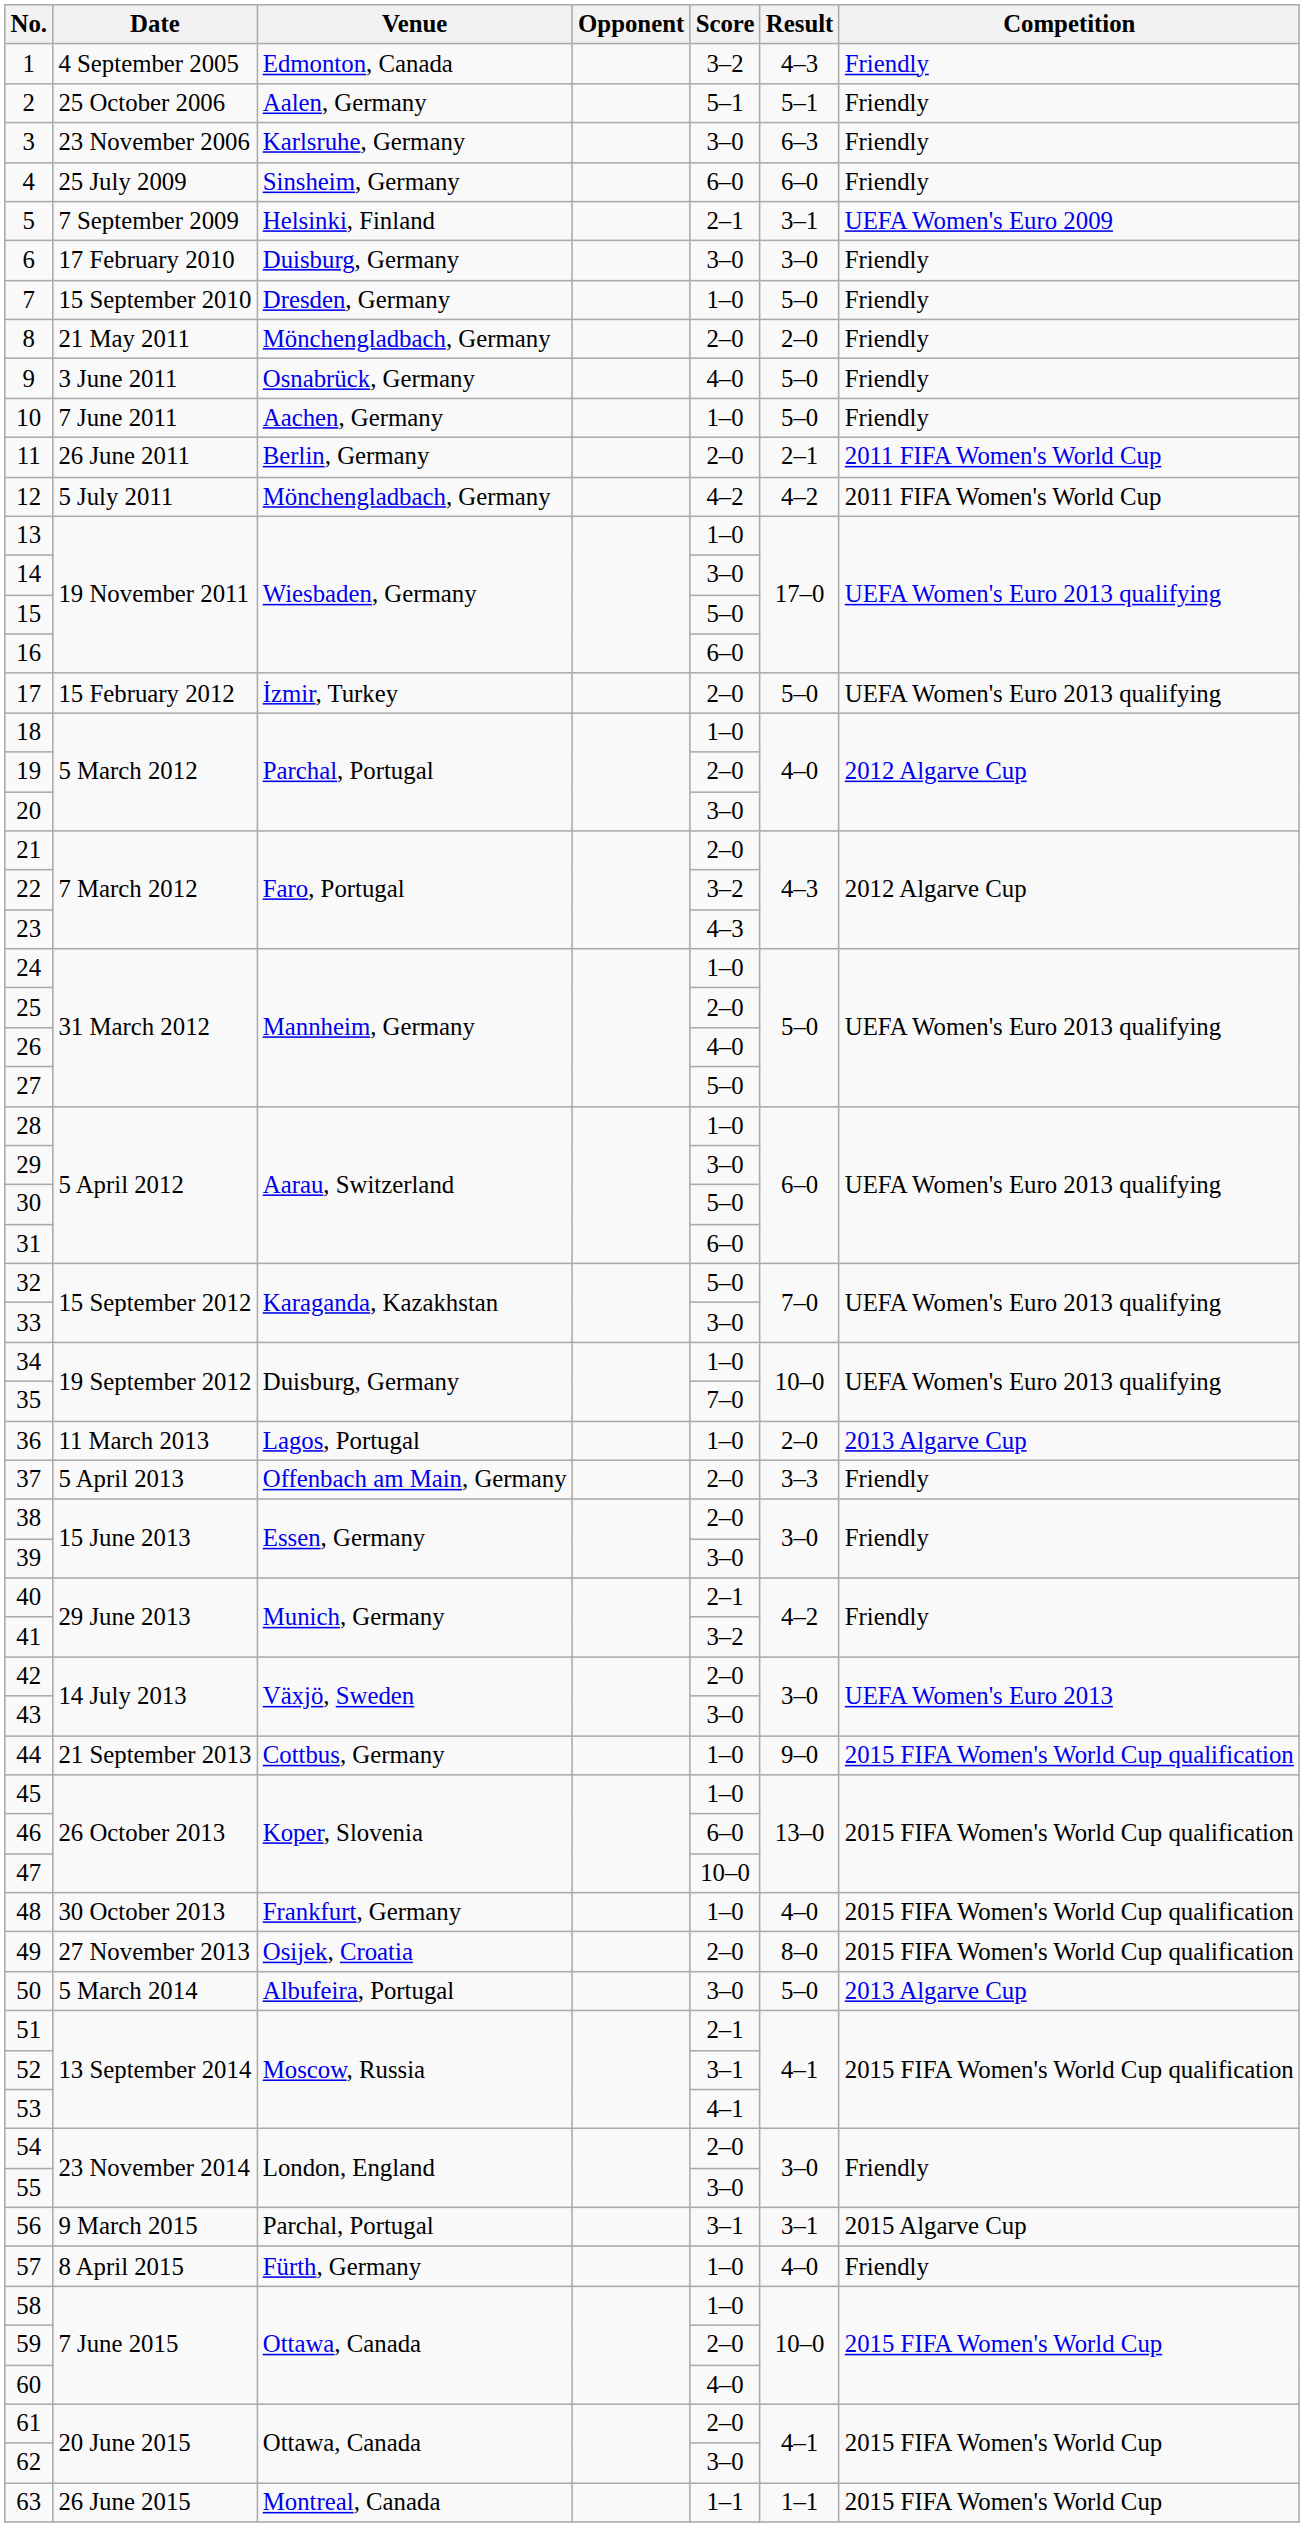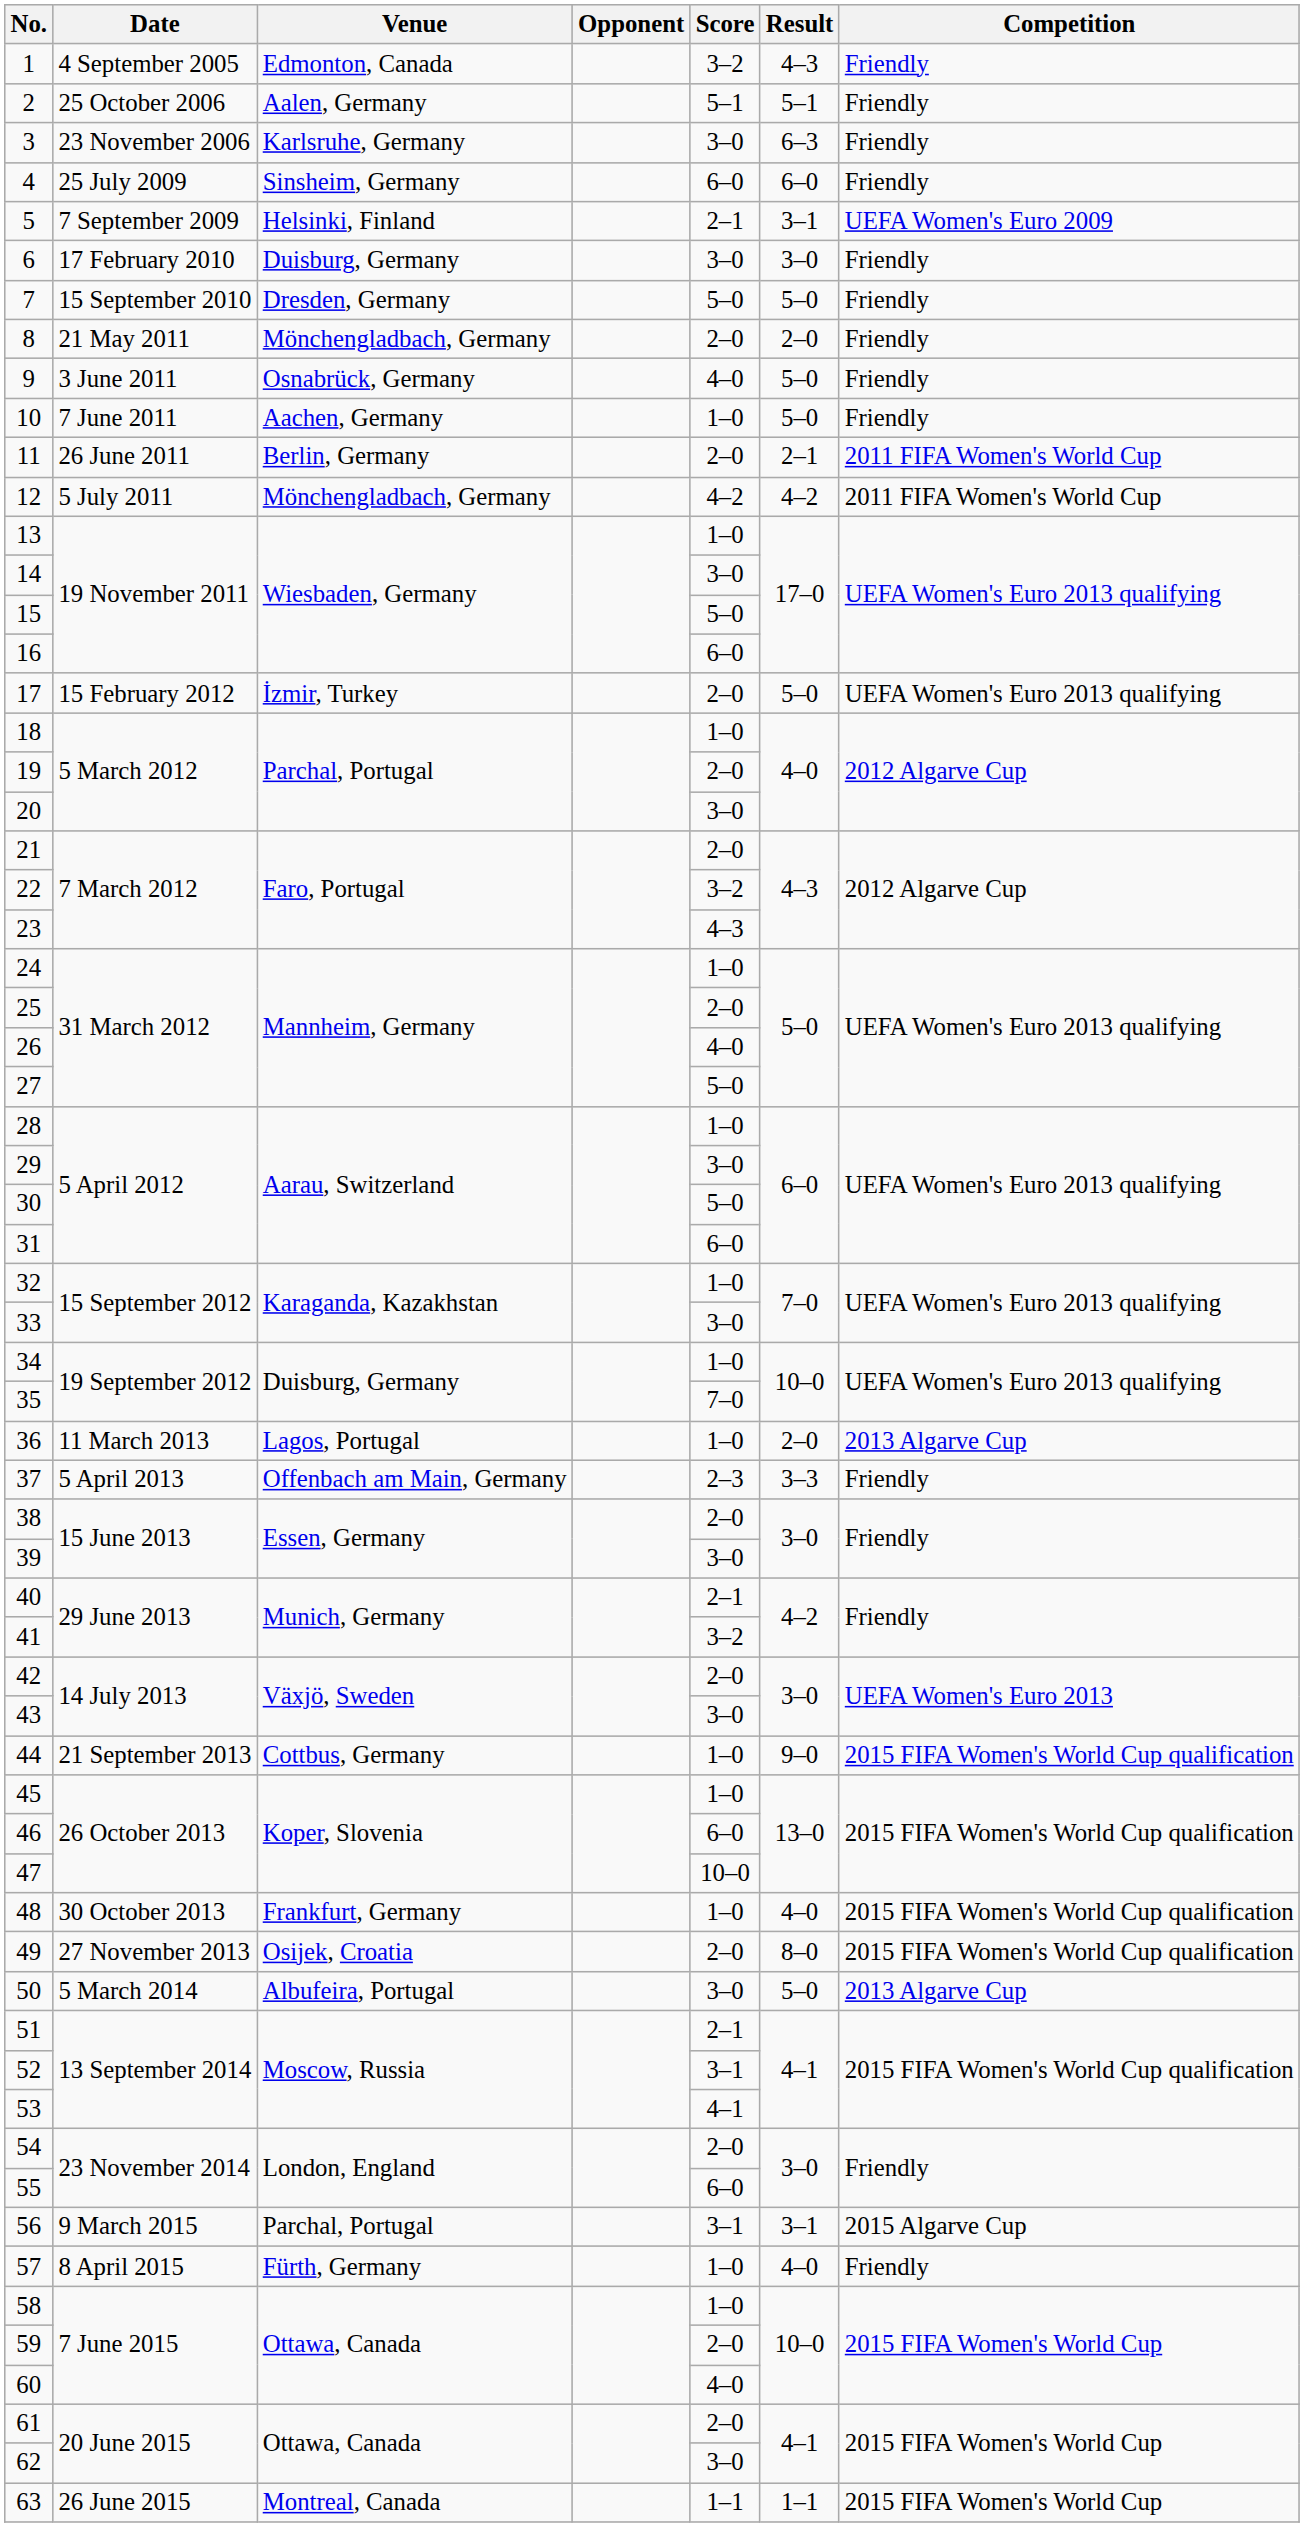7 | Score: 1–0 -> 5–0
32 | Score: 5–0 -> 1–0
37 | Score: 2–0 -> 2–3
55 | Score: 3–0 -> 6–0
